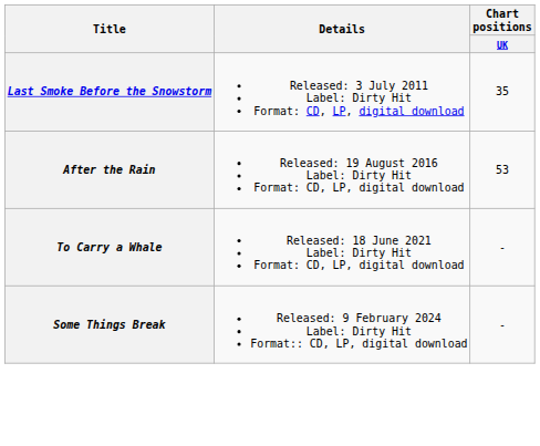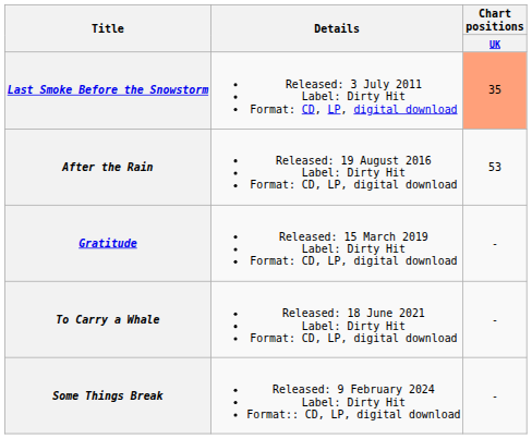Last Smoke Before the Snowstorm | Chart positions / UK: no background -> lightsalmon background
+ row: Gratitude | Released: 15 March 2019 Label: Dirty Hit Format: CD, LP, digital download | -
